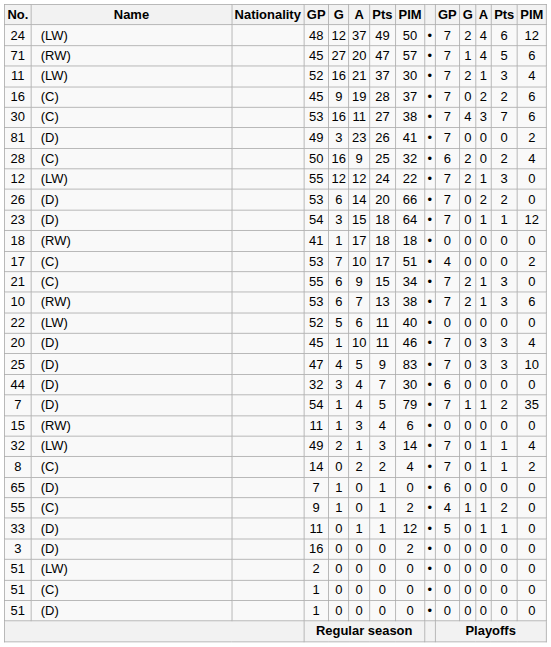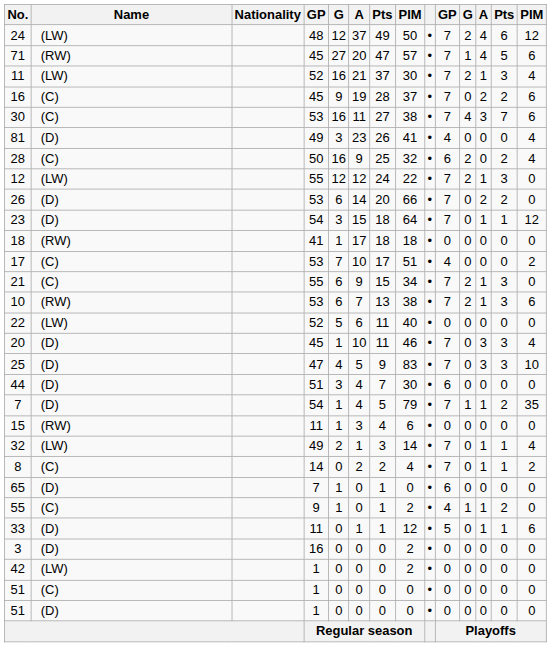81 | column 10: 7 -> 4
81 | column 14: 2 -> 4
44 | column 4: 32 -> 51
33 | column 14: 0 -> 6
- row: 51 | (LW) | 2 | 0 | 0 | 0 | 0 | • | 0 | 0 | 0 | 0 | 0
+ row: 42 | (LW) | 1 | 0 | 0 | 0 | 2 | • | 0 | 0 | 0 | 0 | 0
